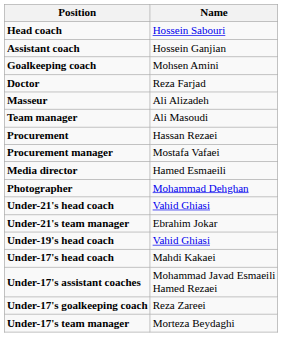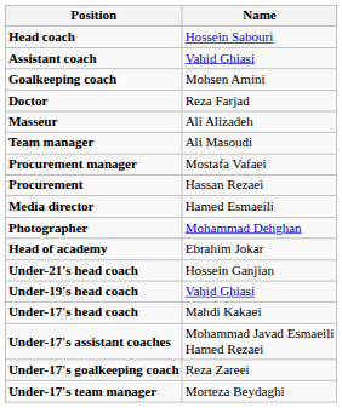Assistant coach | Name: Hossein Ganjian -> Vahid Ghiasi
rows swapped: Procurement manager <-> Procurement
+ row: Head of academy | Ebrahim Jokar
Under-21's head coach | Name: Vahid Ghiasi -> Hossein Ganjian
- row: Under-21's team manager | Ebrahim Jokar
